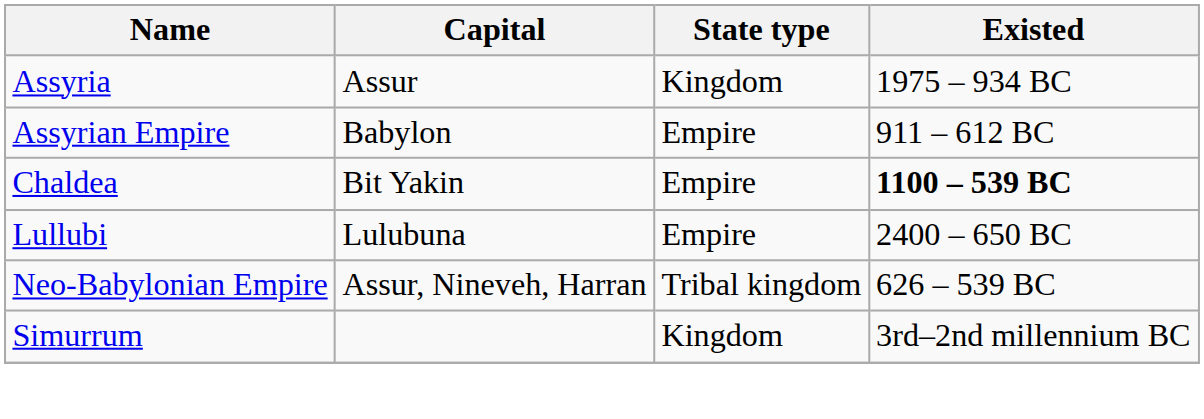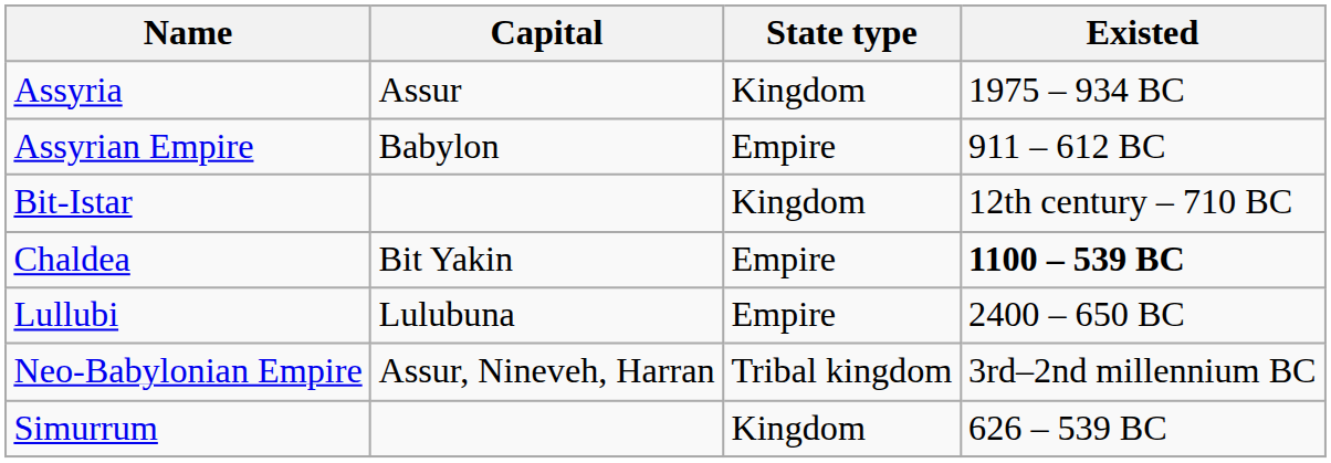+ row: Bit-Istar | Kingdom | 12th century – 710 BC
Neo-Babylonian Empire | Existed: 626 – 539 BC -> 3rd–2nd millennium BC
Simurrum | Existed: 3rd–2nd millennium BC -> 626 – 539 BC
